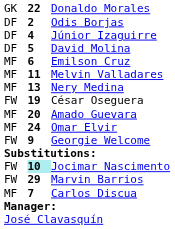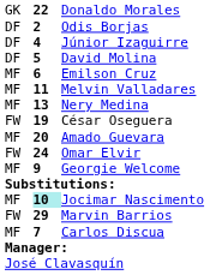Omar Elvir | column 1: MF -> FW
Georgie Welcome | column 1: FW -> MF
Jocimar Nascimento | column 1: FW -> MF
